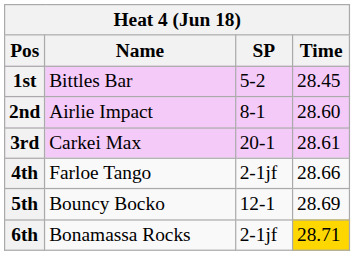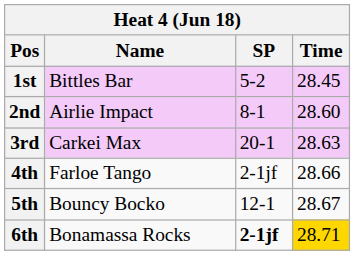3rd | Time: 28.61 -> 28.63
5th | Time: 28.69 -> 28.67
6th | SP: normal -> bold
